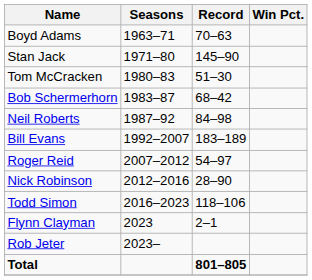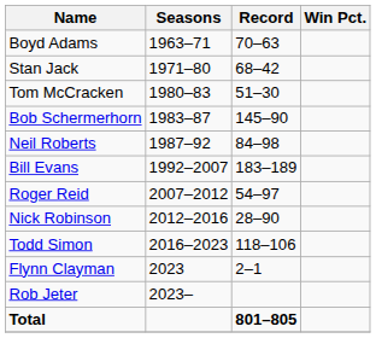Stan Jack | Record: 145–90 -> 68–42
Bob Schermerhorn | Record: 68–42 -> 145–90
